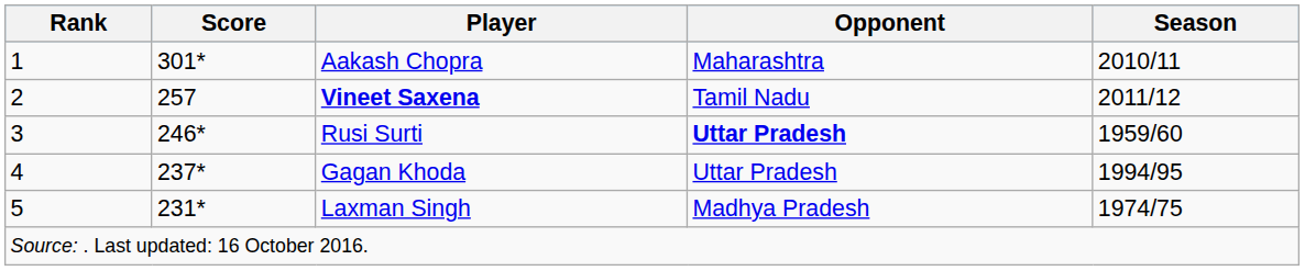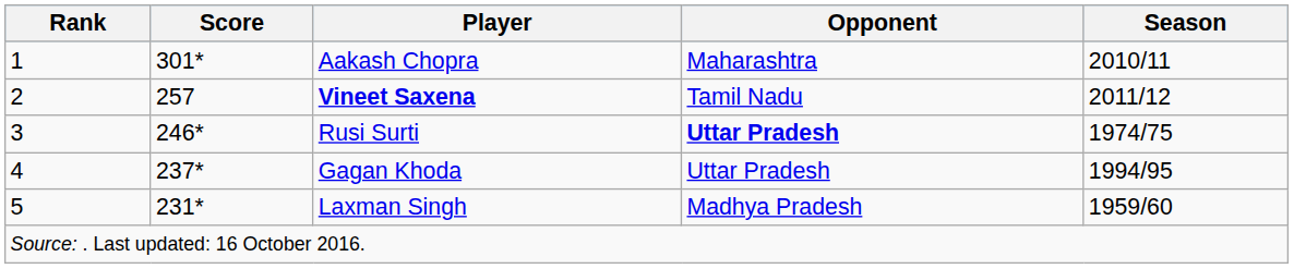Rusi Surti | Season: 1959/60 -> 1974/75
Laxman Singh | Season: 1974/75 -> 1959/60
